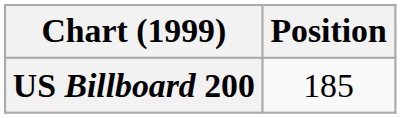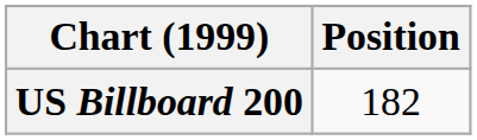US Billboard 200 | Position: 185 -> 182
